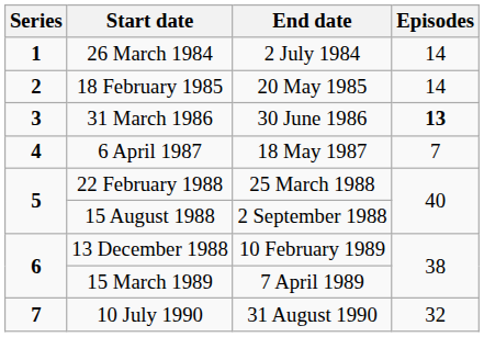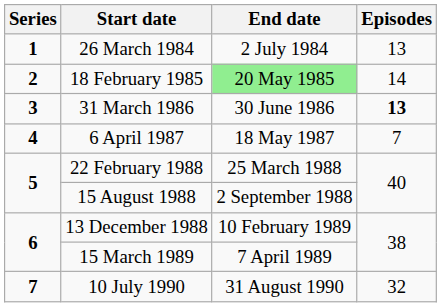26 March 1984 | Episodes: 14 -> 13
18 February 1985 | End date: no background -> lightgreen background
